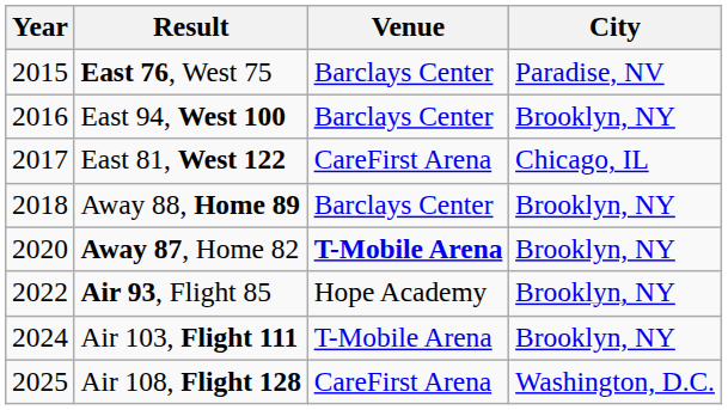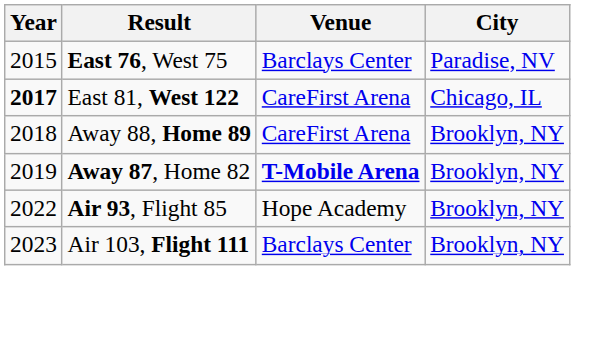- row: 2016 | East 94, West 100 | Barclays Center | Brooklyn, NY
East 81, West 122 | Year: normal -> bold
Away 88, Home 89 | Venue: Barclays Center -> CareFirst Arena
Away 87, Home 82 | Year: 2020 -> 2019
Air 103, Flight 111 | Year: 2024 -> 2023
Air 103, Flight 111 | Venue: T-Mobile Arena -> Barclays Center
- row: 2025 | Air 108, Flight 128 | CareFirst Arena | Washington, D.C.
